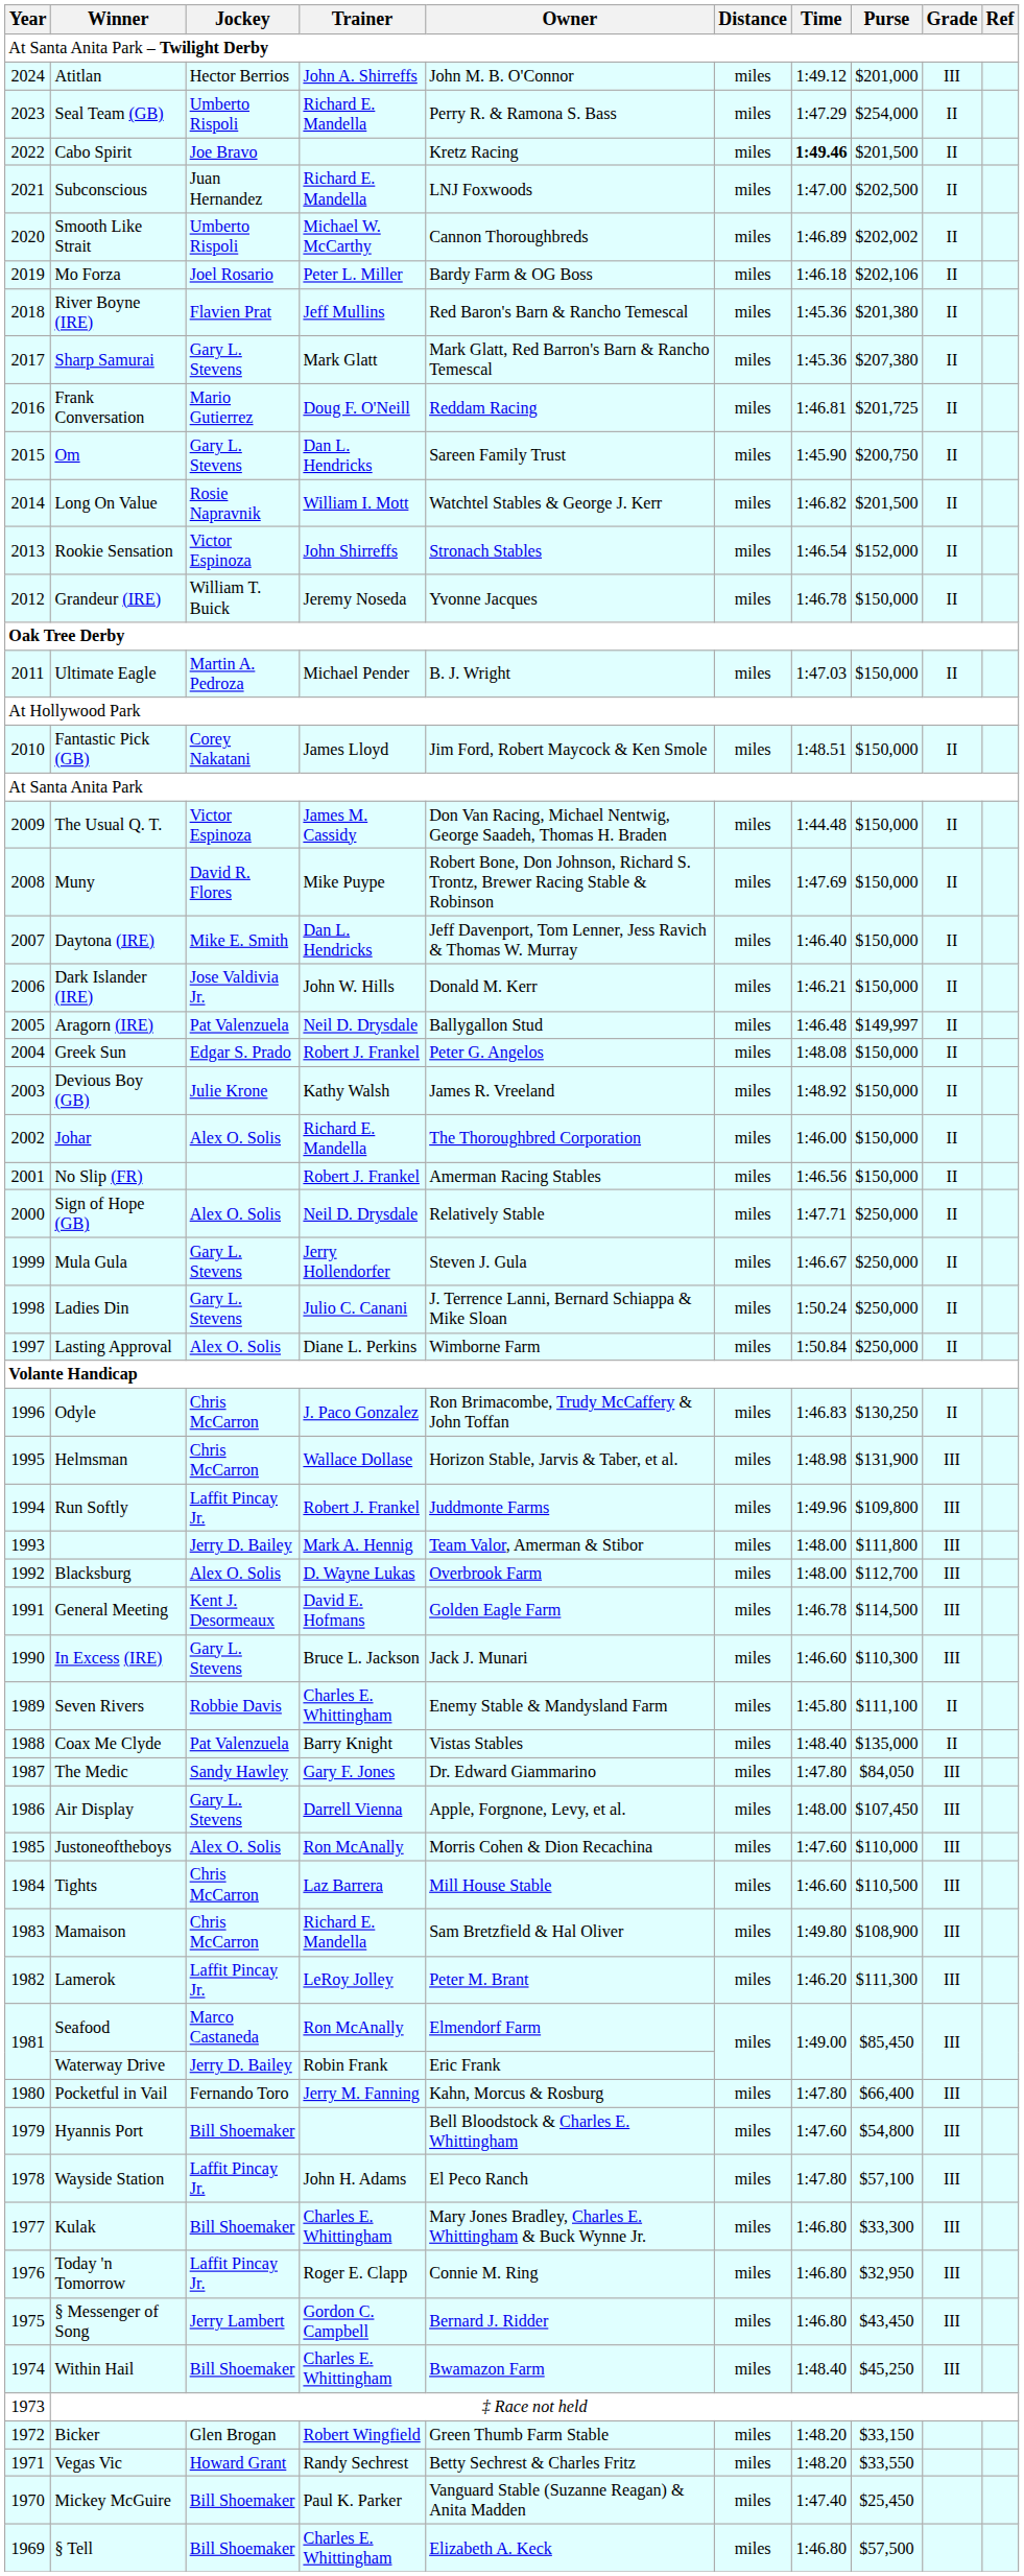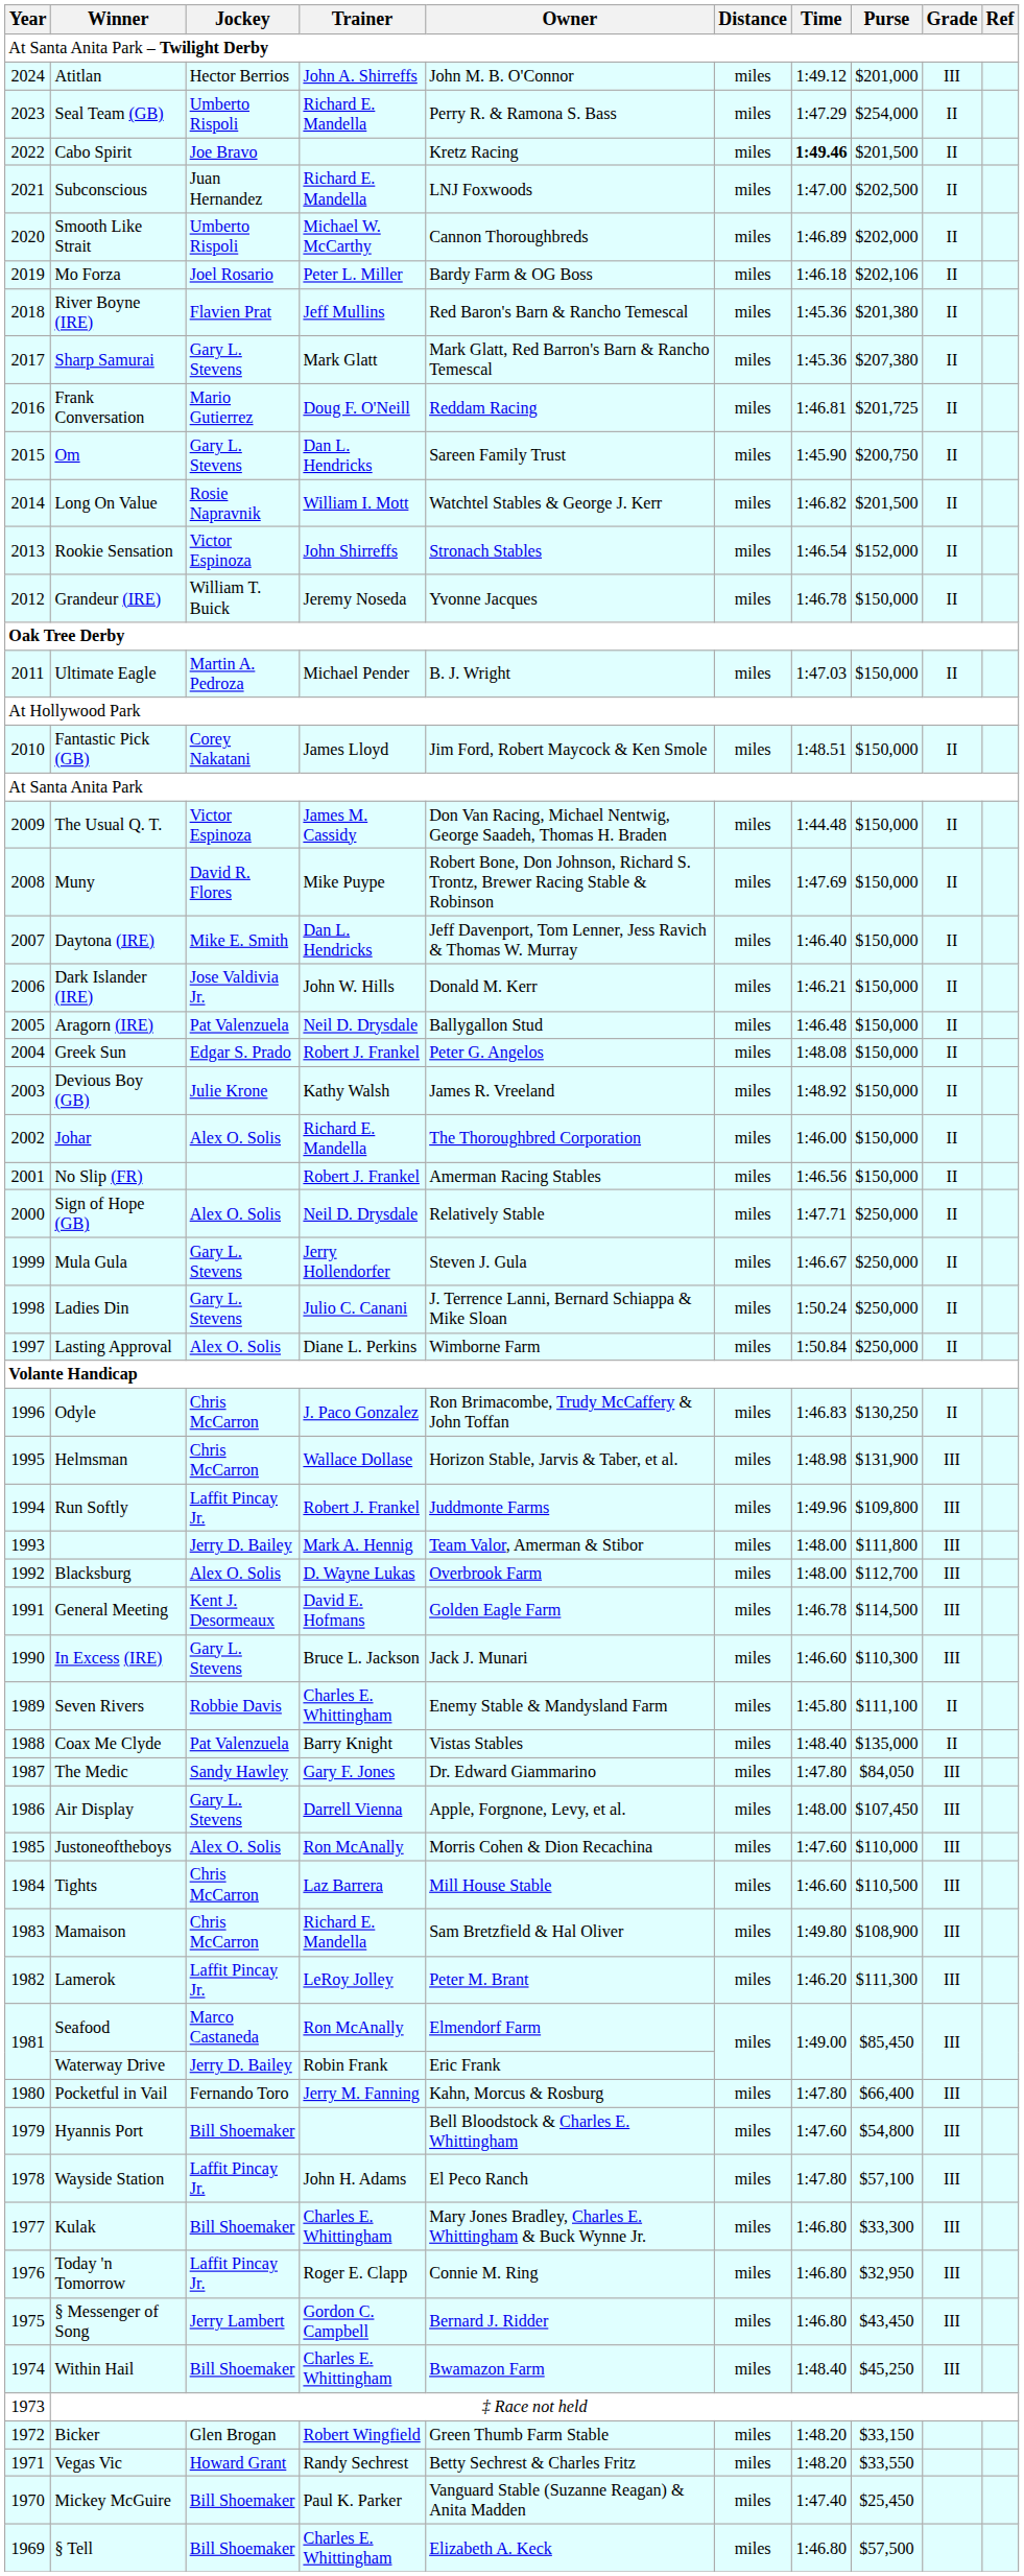Smooth Like Strait | Purse: $202,002 -> $202,000
Aragorn (IRE) | Purse: $149,997 -> $150,000
